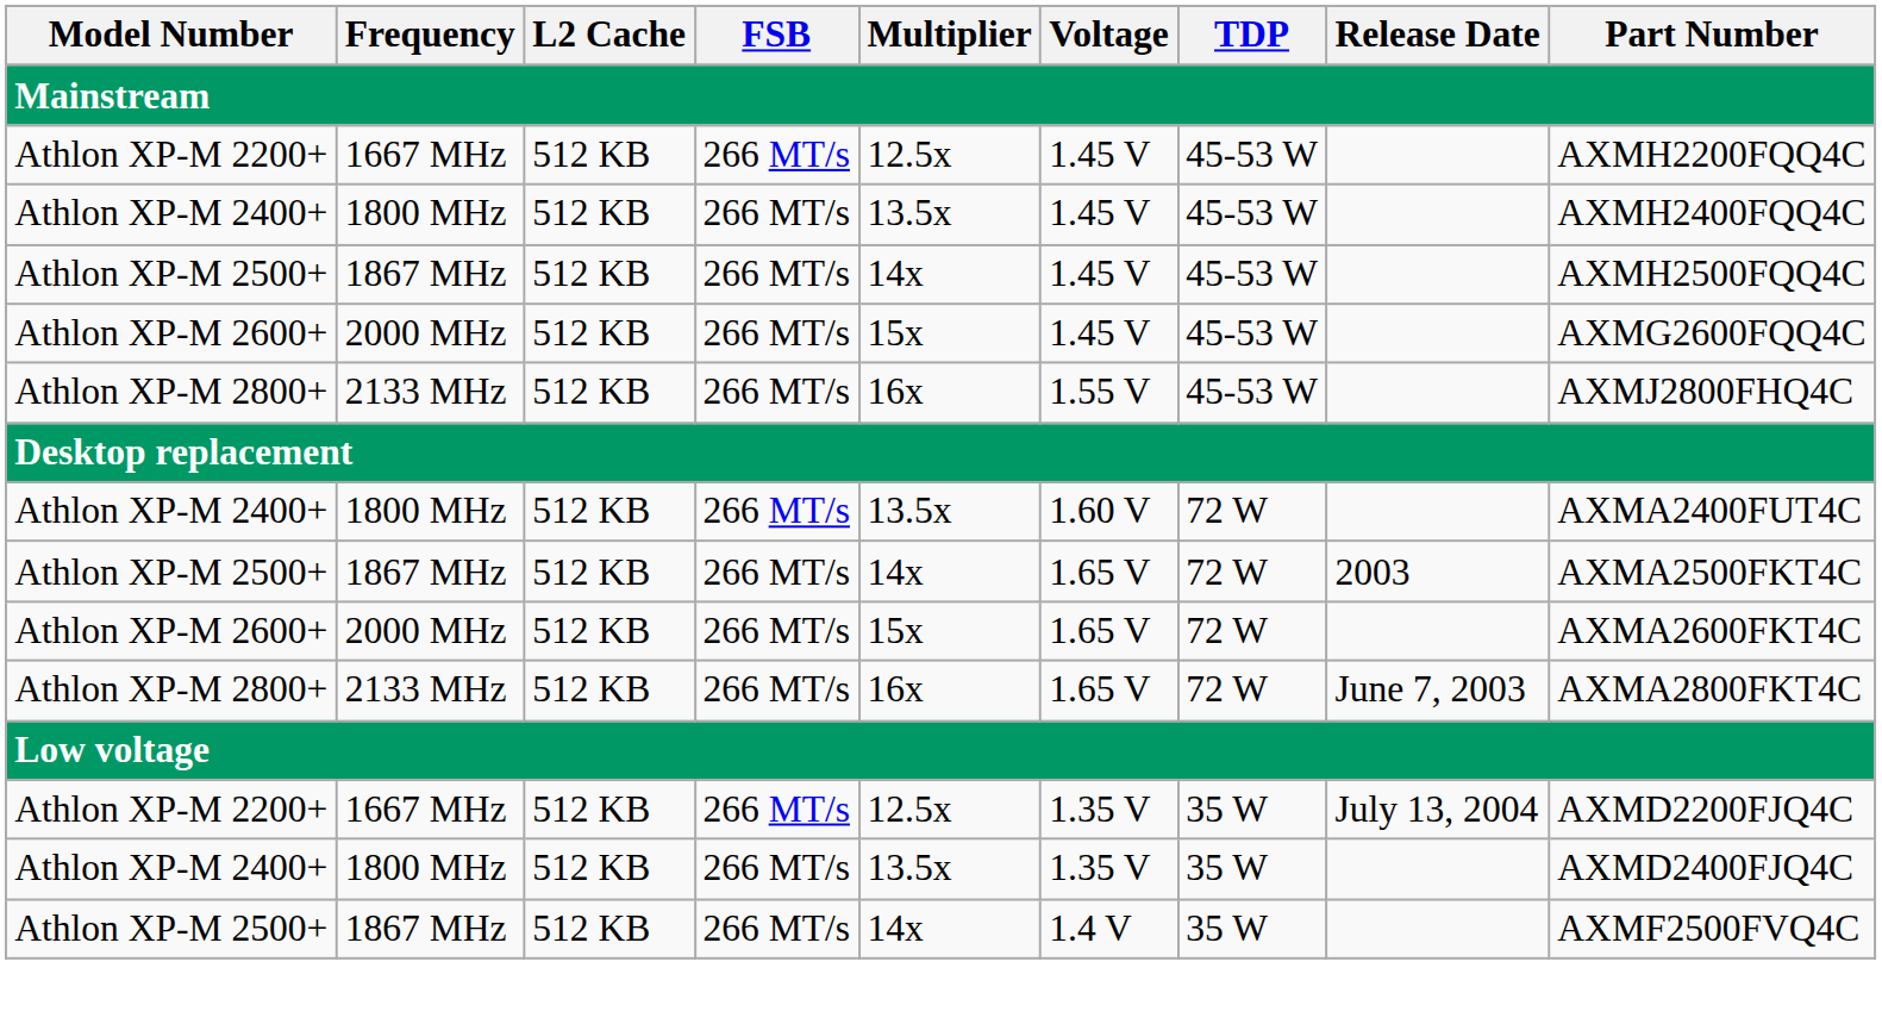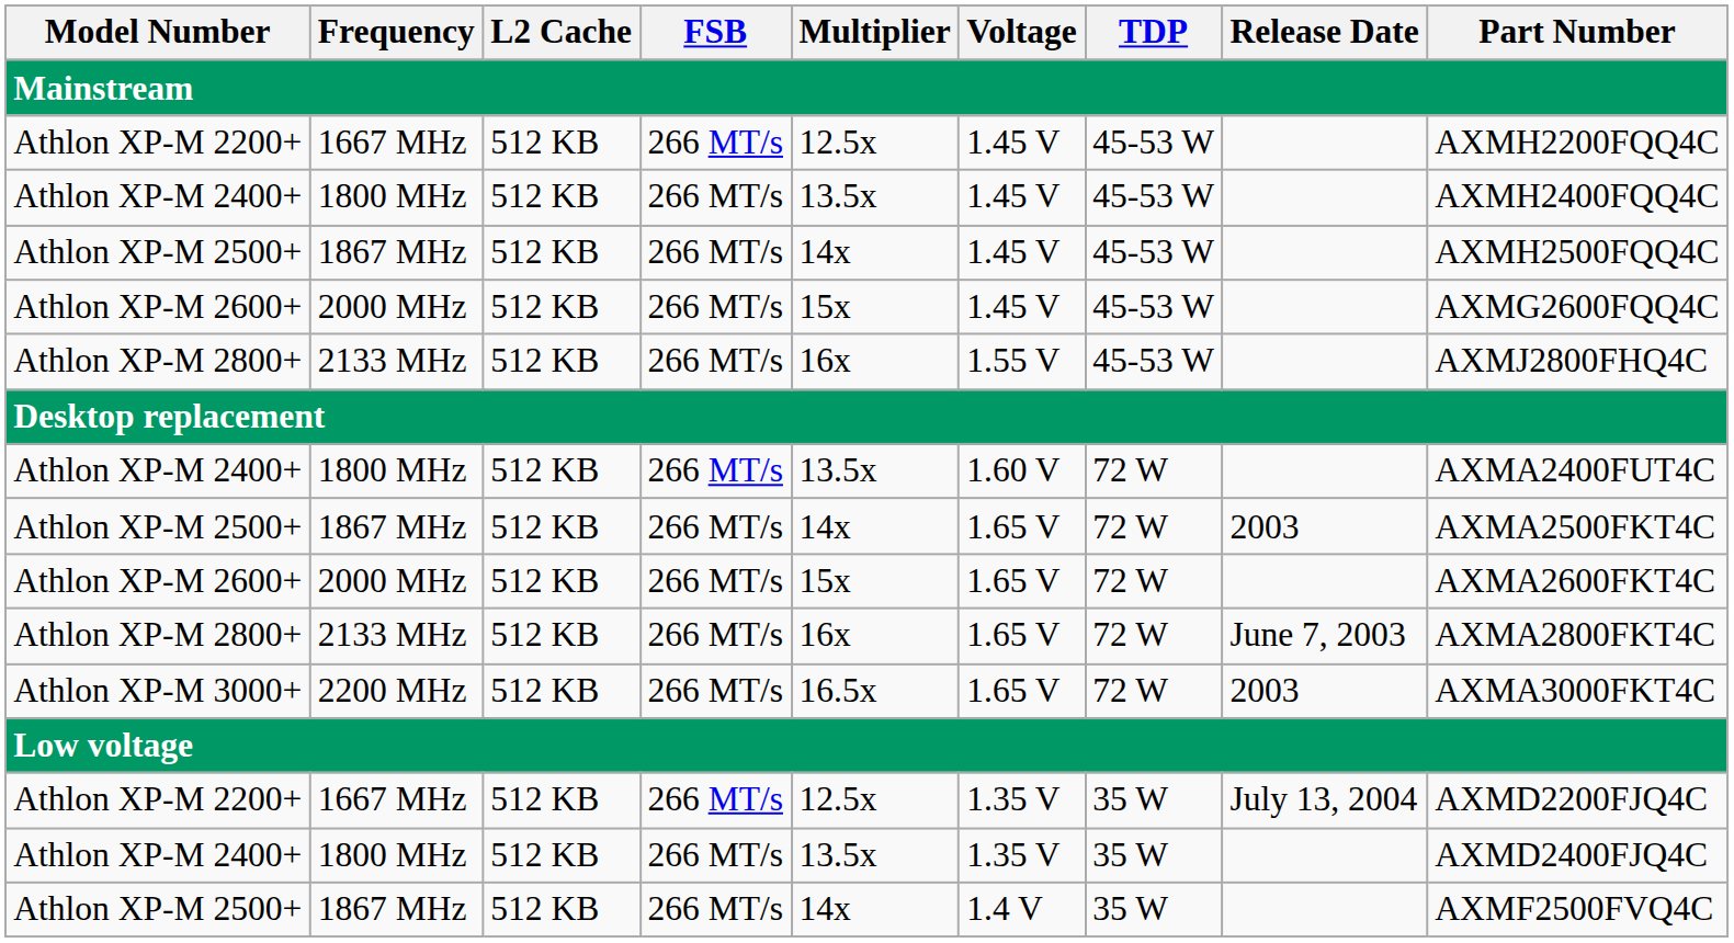+ row: Athlon XP-M 3000+ | 2200 MHz | 512 KB | 266 MT/s | 16.5x | 1.65 V | 72 W | 2003 | AXMA3000FKT4C
